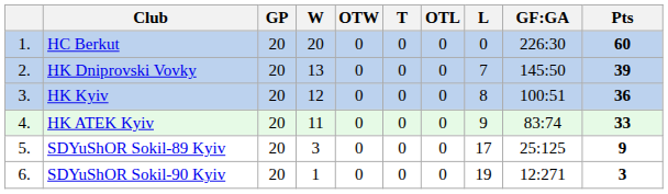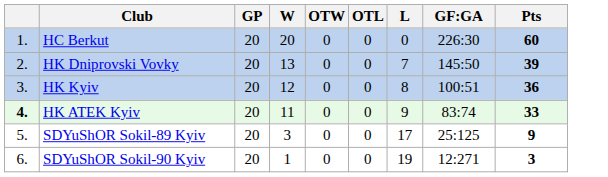- column: T | 0 | 0 | 0 | 0 | 0 | 0
HK ATEK Kyiv | column 1: normal -> bold
